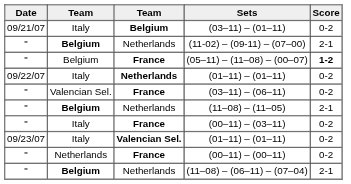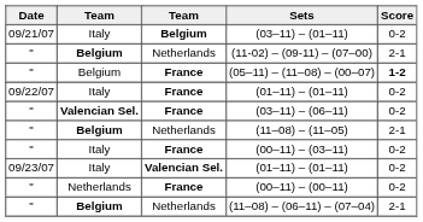09/22/07 / (01–11) – (01–11) | column 3: Netherlands -> France
(03–11) – (06–11) | column 2: normal -> bold
